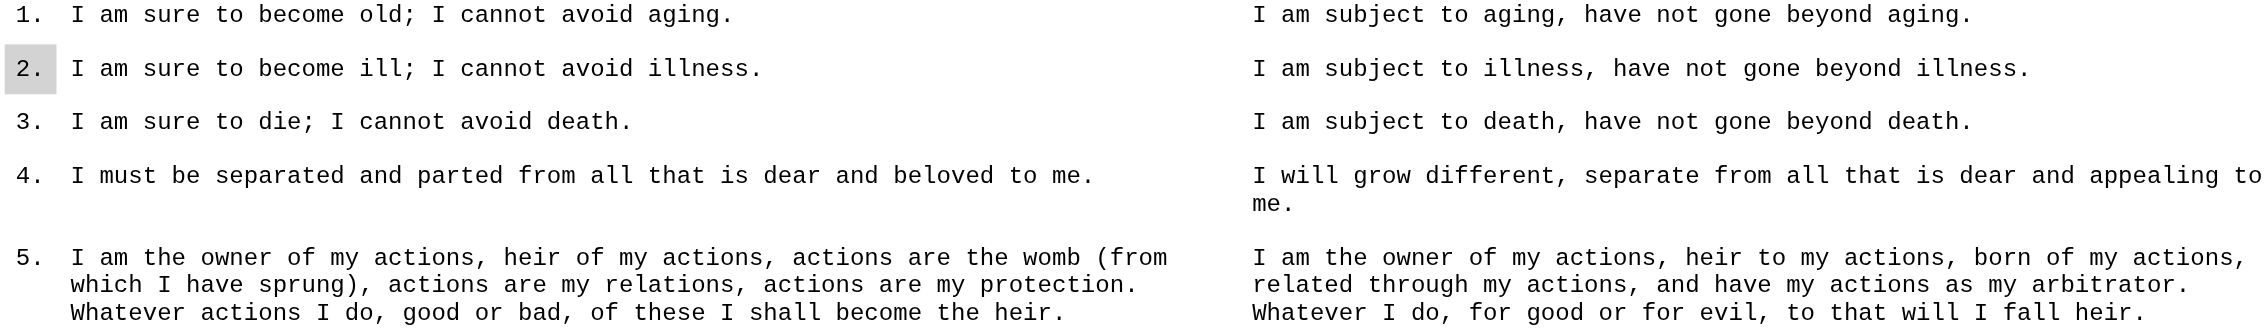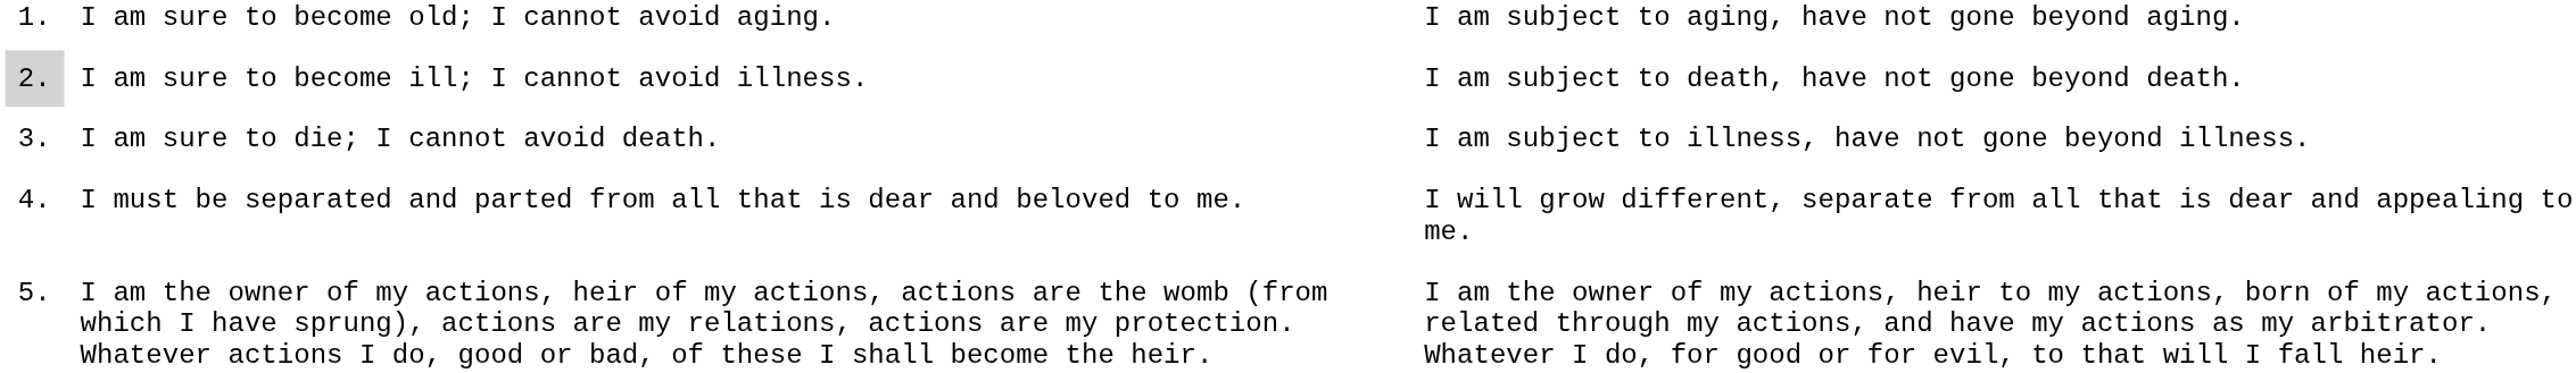I am sure to become ill; I cannot avoid illness. | column 3: I am subject to illness, have not gone beyond illness. -> I am subject to death, have not gone beyond death.
I am sure to die; I cannot avoid death. | column 3: I am subject to death, have not gone beyond death. -> I am subject to illness, have not gone beyond illness.
